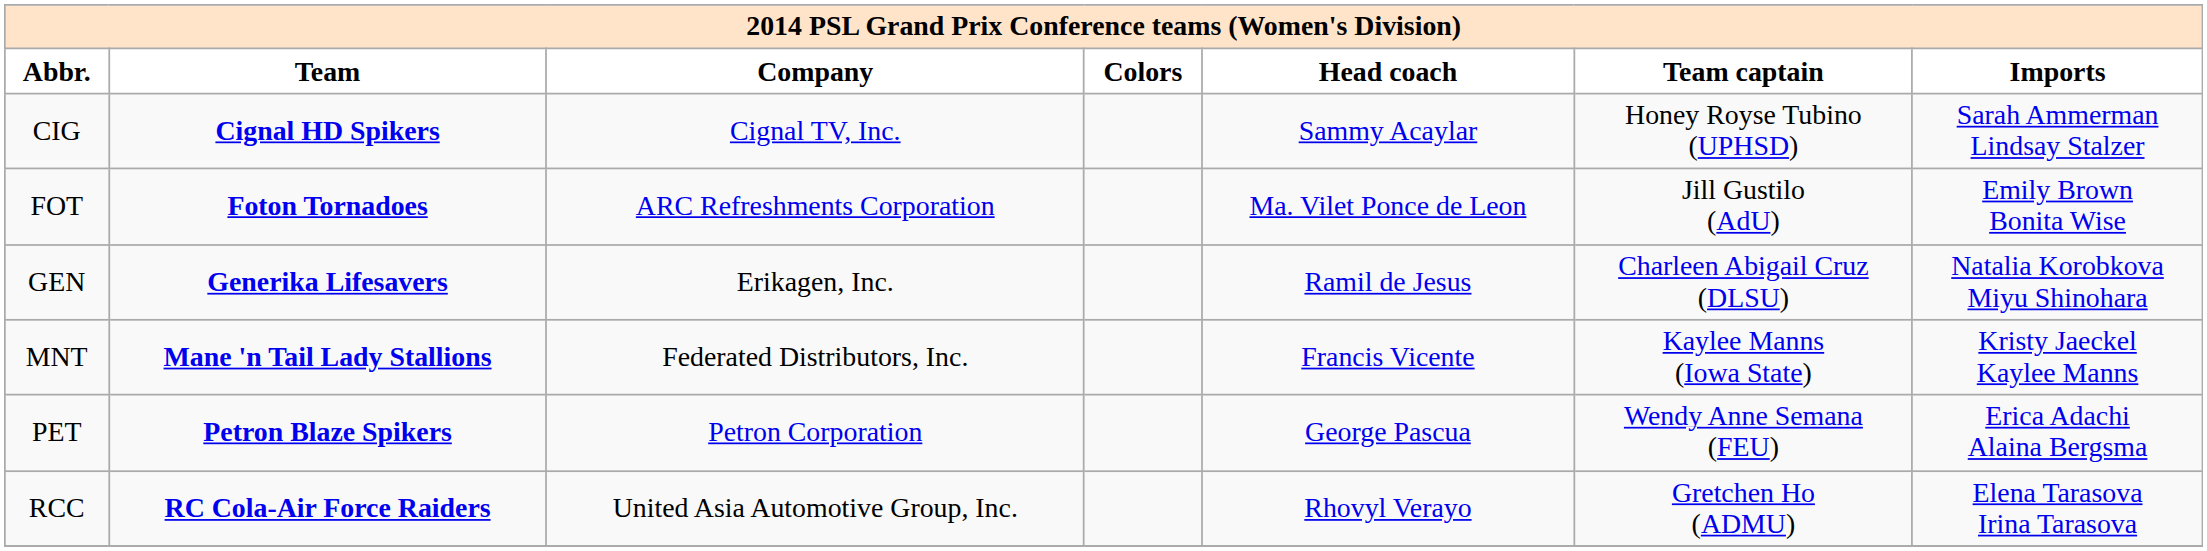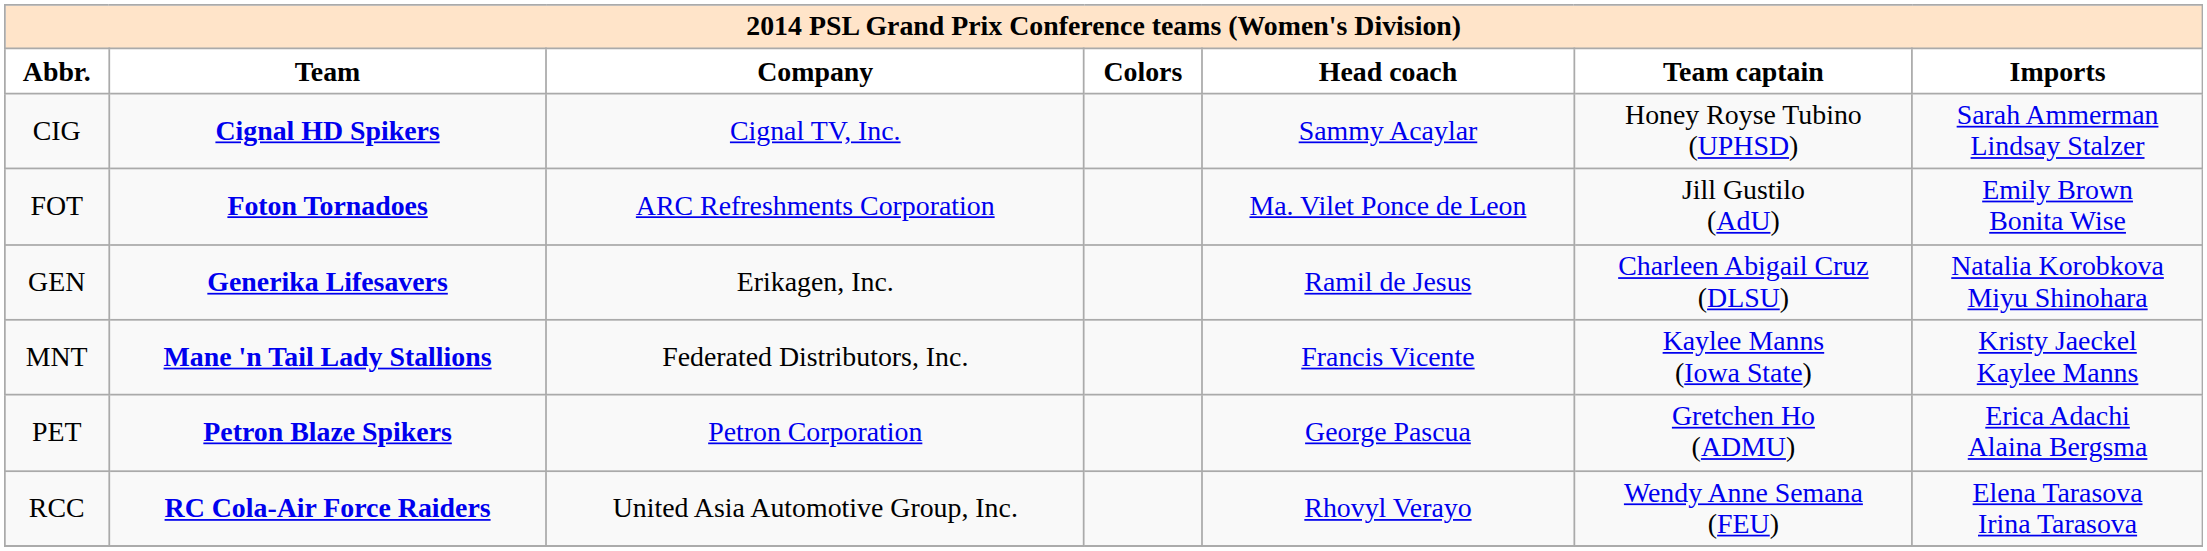PET | Team captain: Wendy Anne Semana (FEU) -> Gretchen Ho (ADMU)
RCC | Team captain: Gretchen Ho (ADMU) -> Wendy Anne Semana (FEU)
